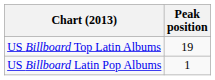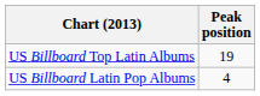US Billboard Latin Pop Albums | Peak position: 1 -> 4
